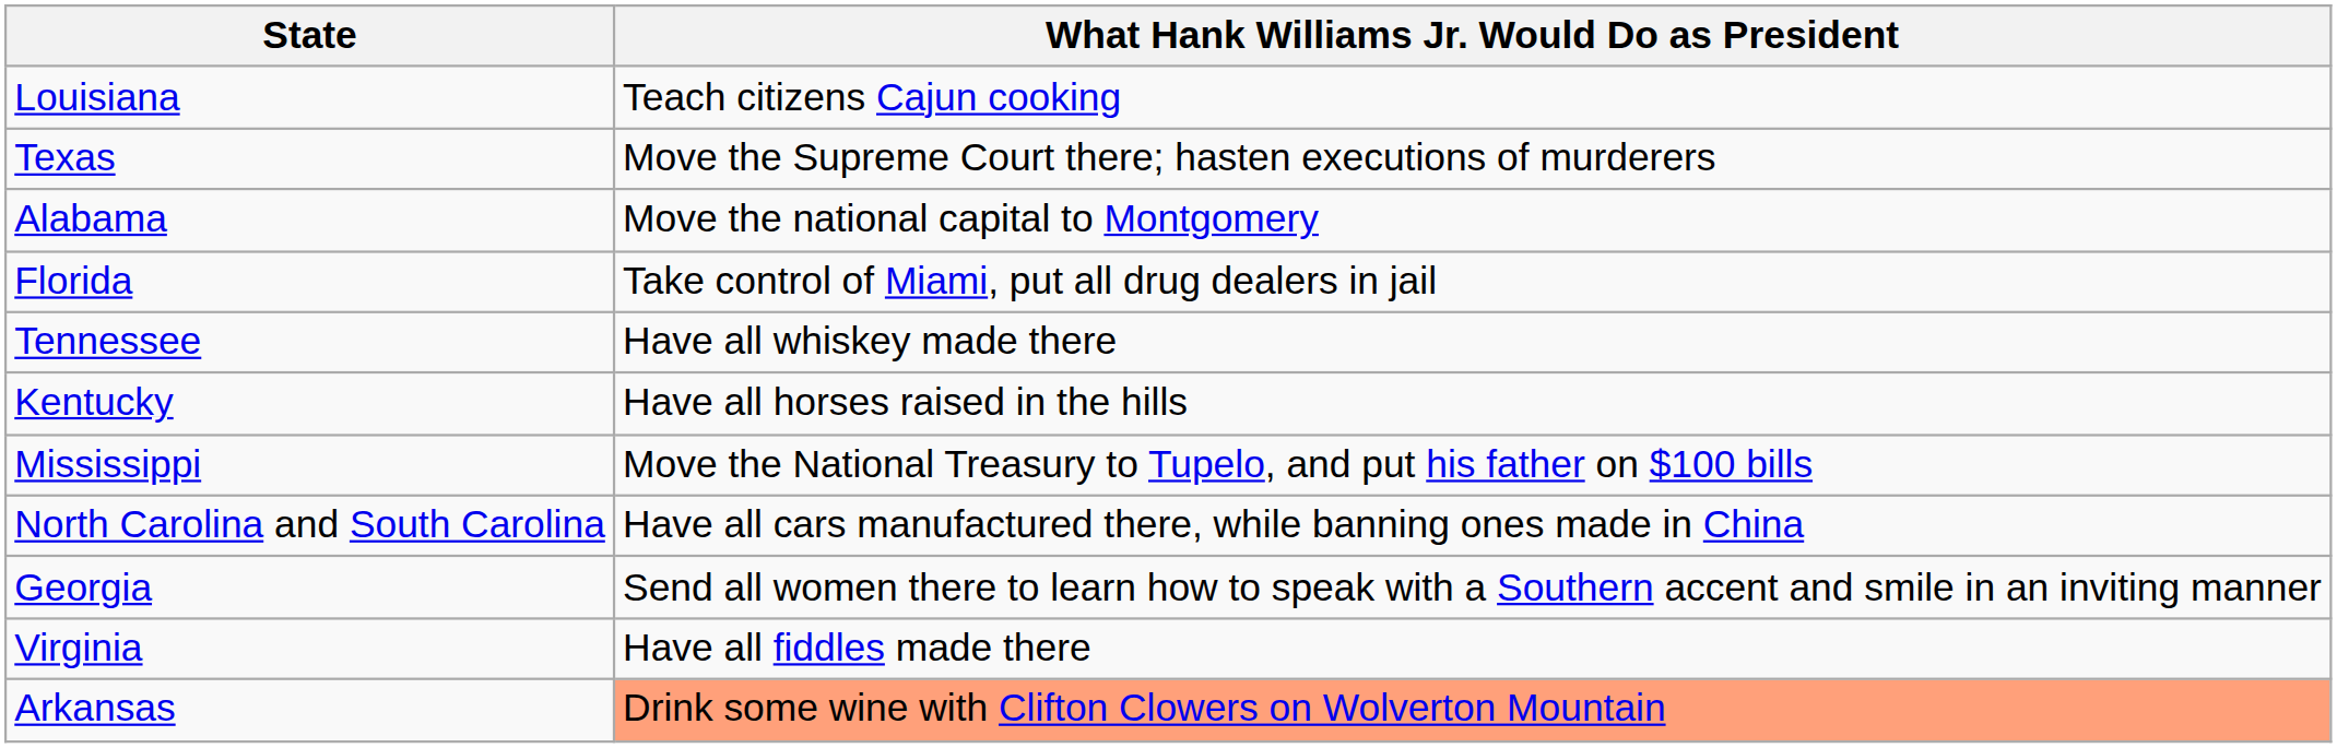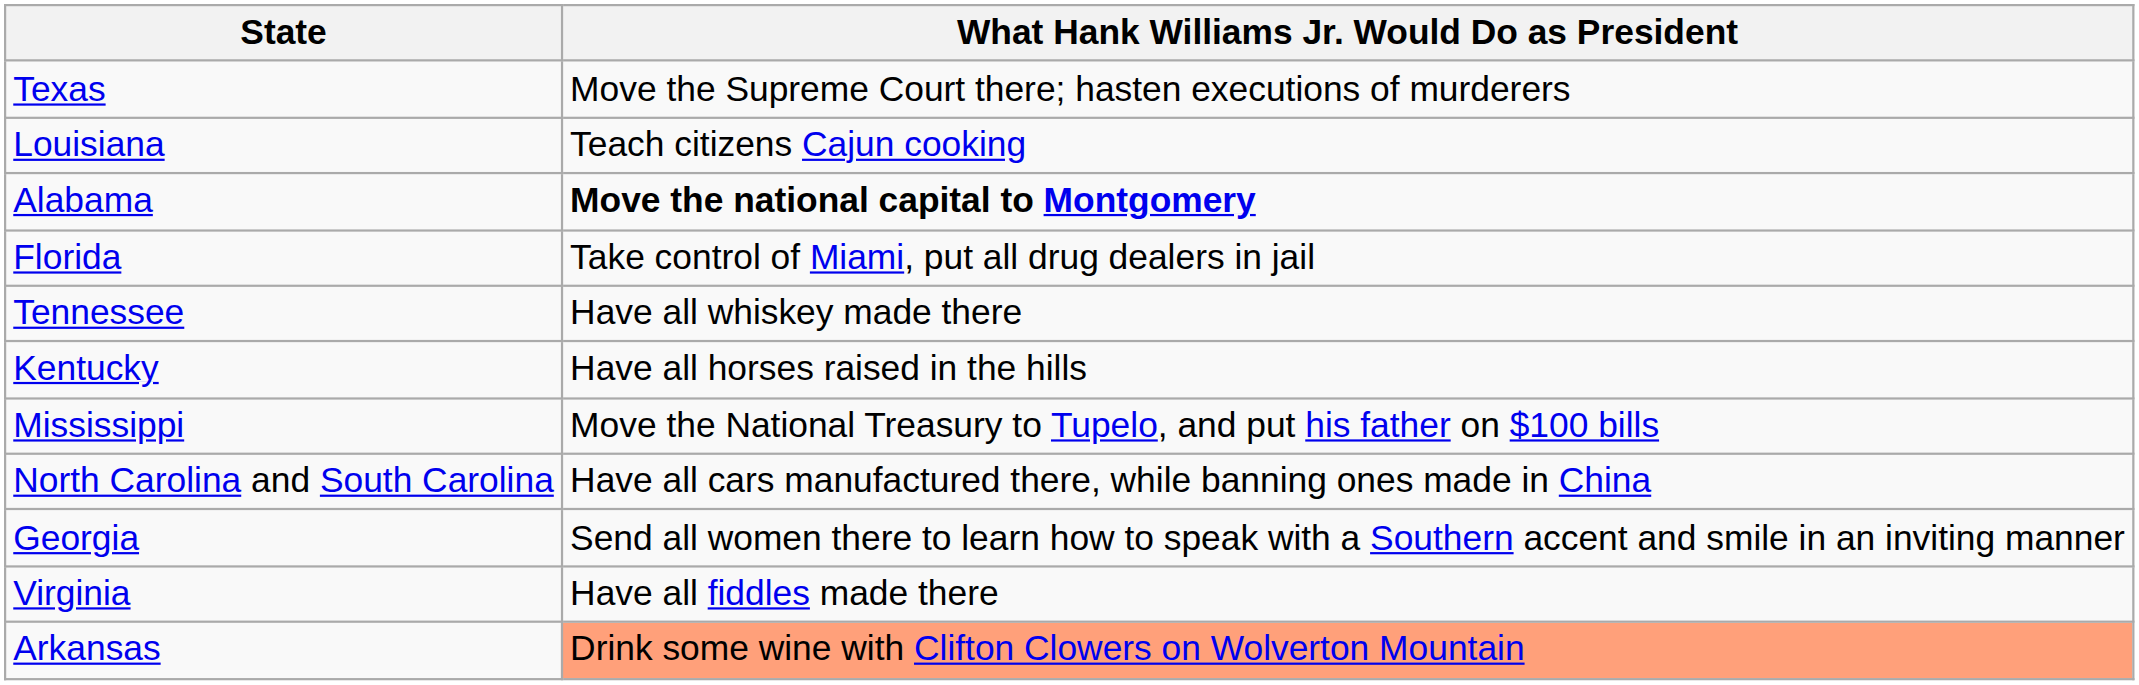rows swapped: Texas <-> Louisiana
Alabama | What Hank Williams Jr. Would Do as President: normal -> bold
